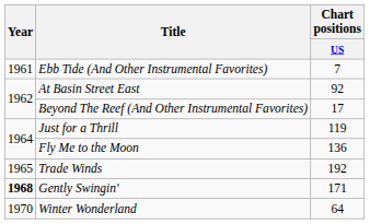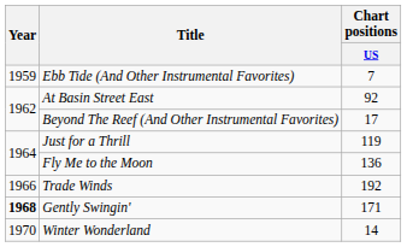Ebb Tide (And Other Instrumental Favorites) | Year: 1961 -> 1959
Trade Winds | Year: 1965 -> 1966
Winter Wonderland | Chart positions / US: 64 -> 14
